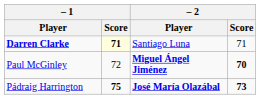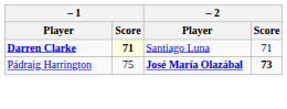- row: Paul McGinley | 72 | Miguel Ángel Jiménez | 70
Pádraig Harrington | – 1 / Score: bold -> normal
